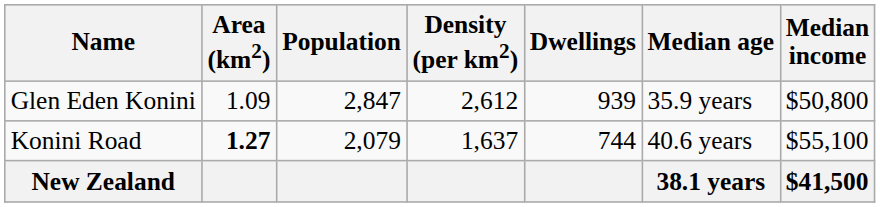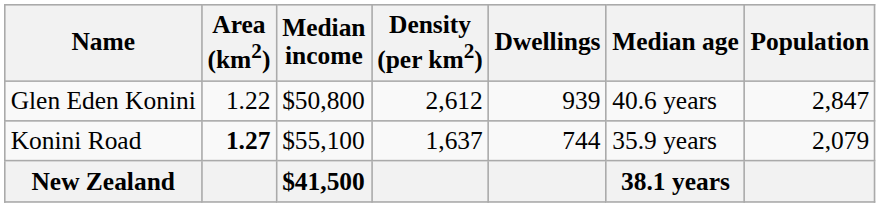columns swapped: Population <-> Median income
Glen Eden Konini | Area (km2): 1.09 -> 1.22
Glen Eden Konini | Median age: 35.9 years -> 40.6 years
Konini Road | Median age: 40.6 years -> 35.9 years
